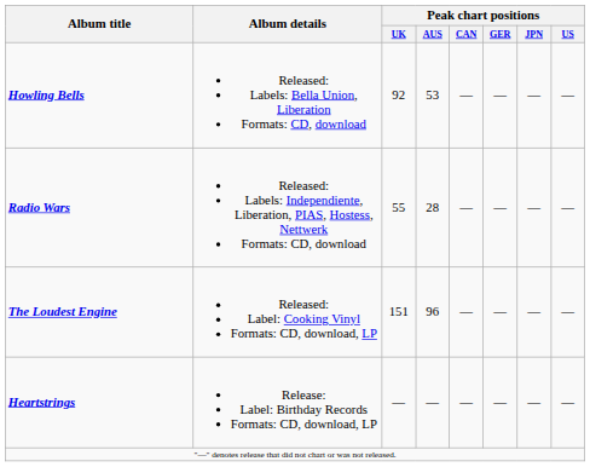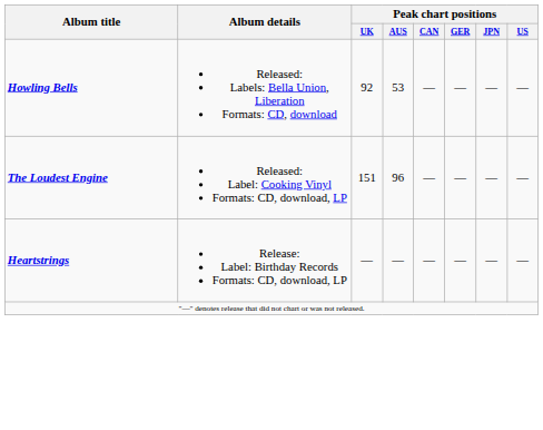- row: Radio Wars | Released: Labels: Independiente, Liberation, PIAS, Hostess, Nettwerk Formats: CD, download | 55 | 28 | — | — | — | —
